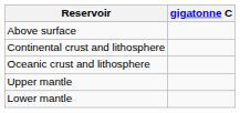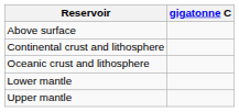rows swapped: Upper mantle <-> Lower mantle
